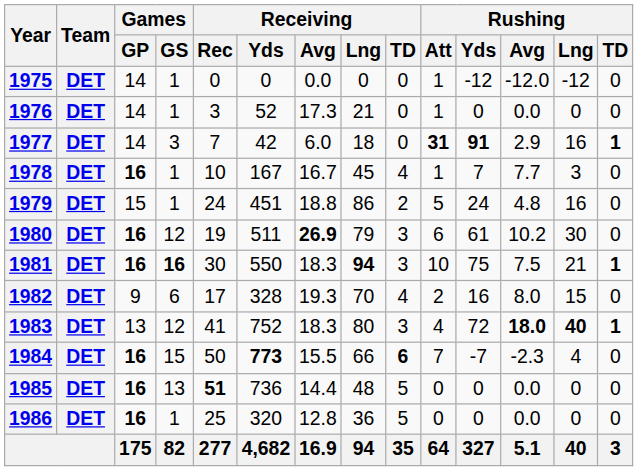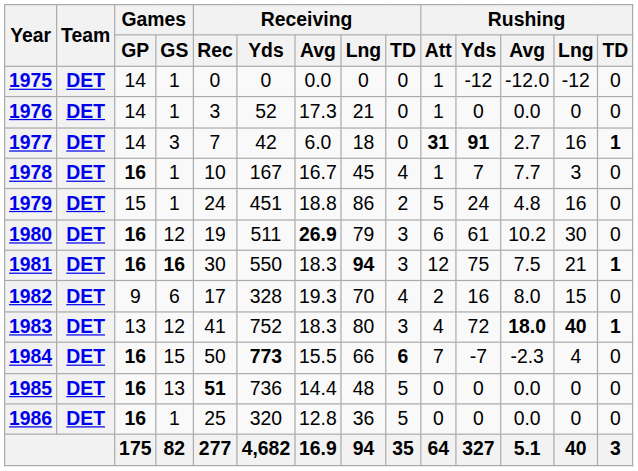1977 | Rushing / Avg: 2.9 -> 2.7
1981 | Rushing / Att: 10 -> 12
